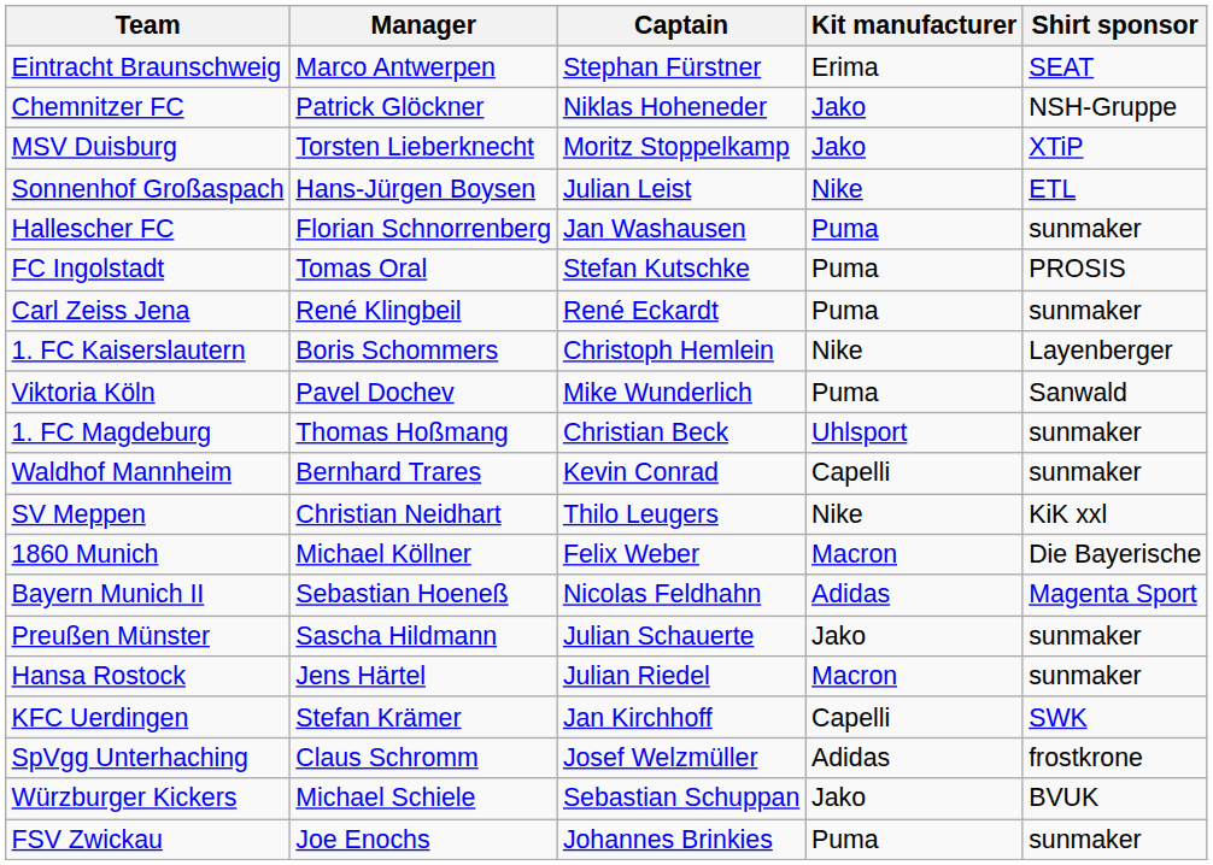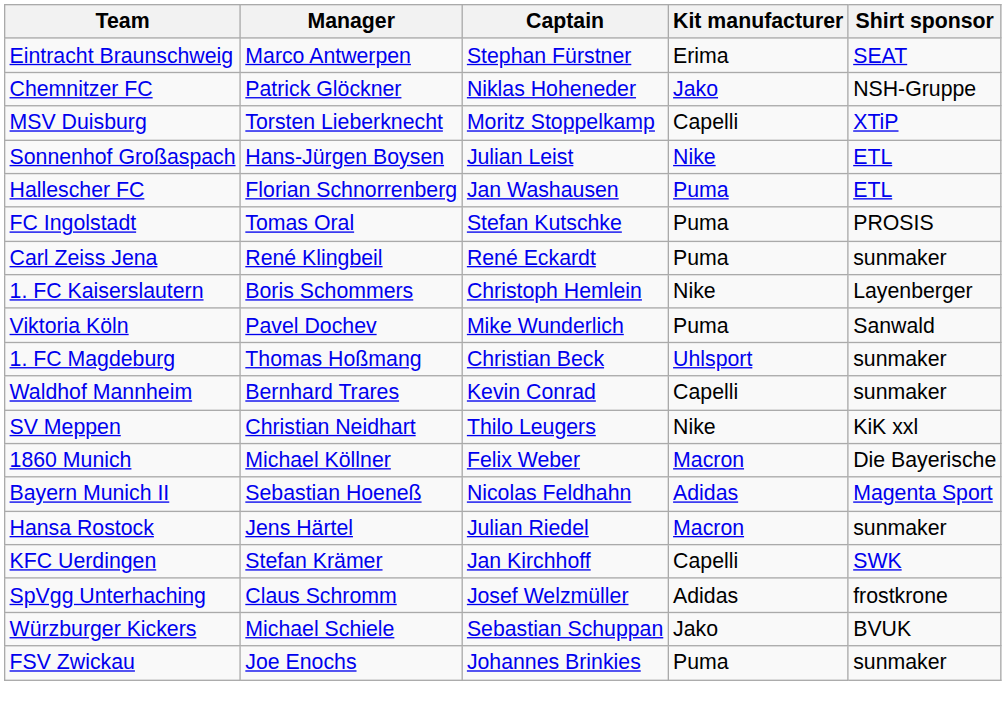MSV Duisburg | Kit manufacturer: Jako -> Capelli
Hallescher FC | Shirt sponsor: sunmaker -> ETL
- row: Preußen Münster | Sascha Hildmann | Julian Schauerte | Jako | sunmaker
